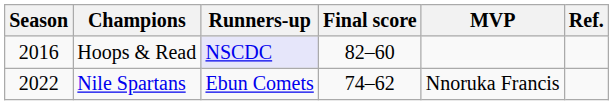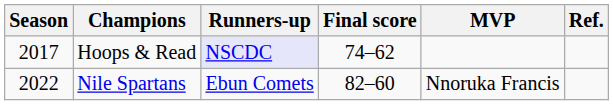Hoops & Read | Season: 2016 -> 2017
Hoops & Read | Final score: 82–60 -> 74–62
Nile Spartans | Final score: 74–62 -> 82–60
